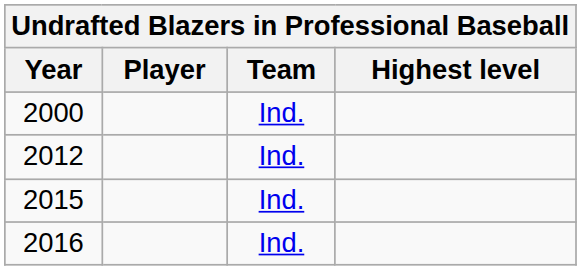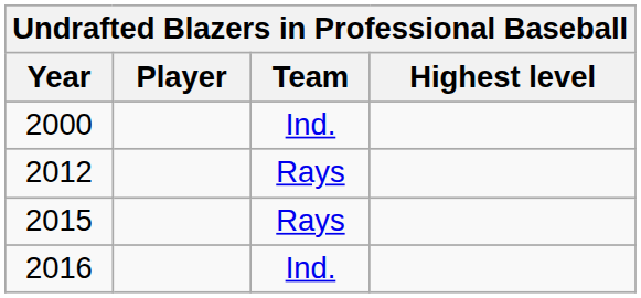2012 | Team: Ind. -> Rays
2015 | Team: Ind. -> Rays
